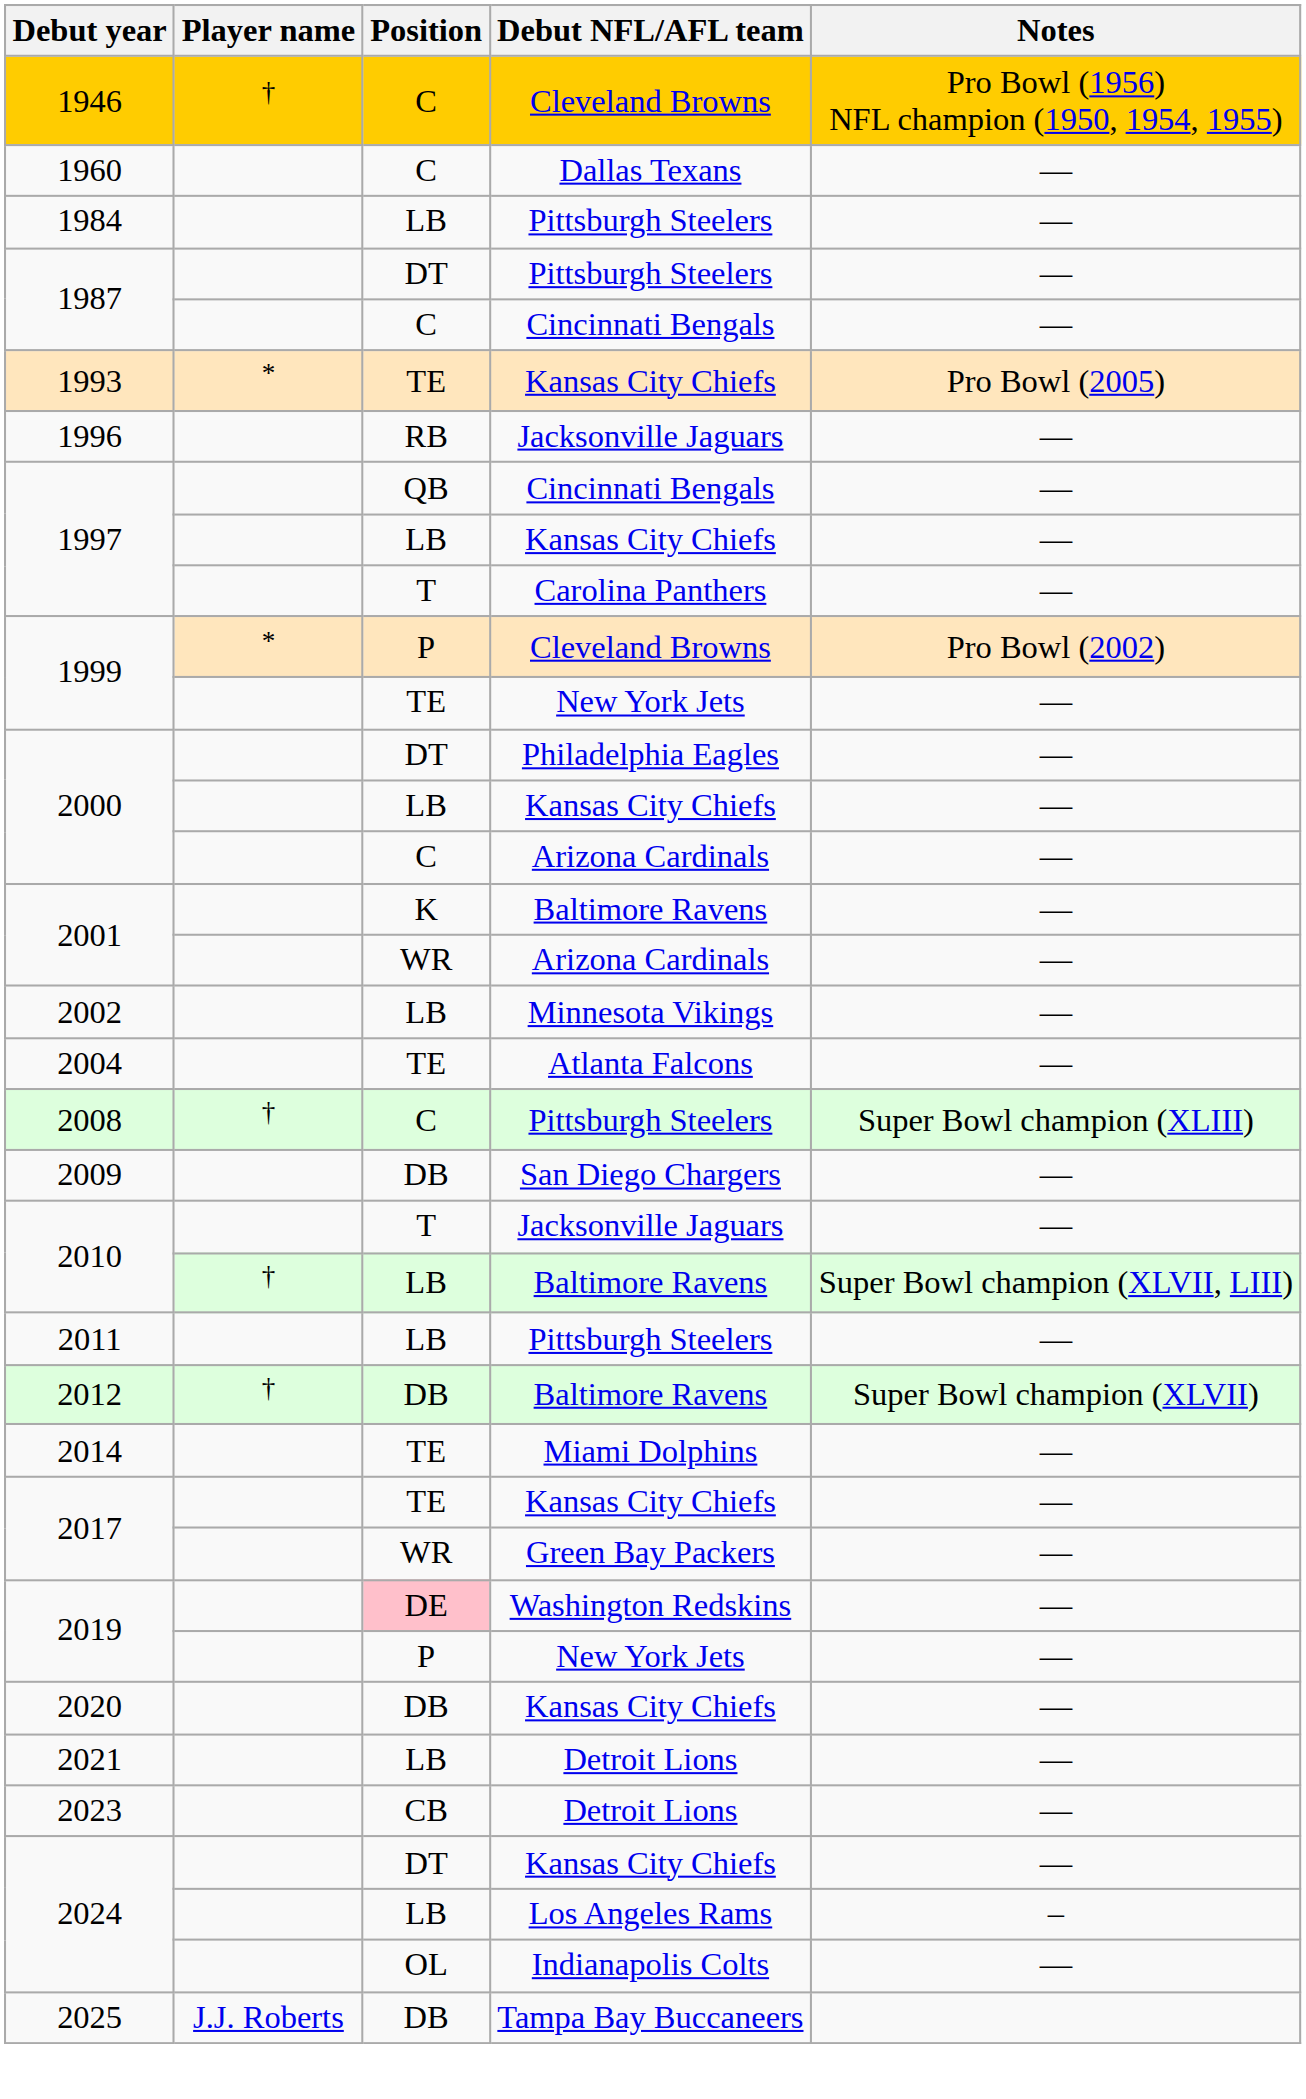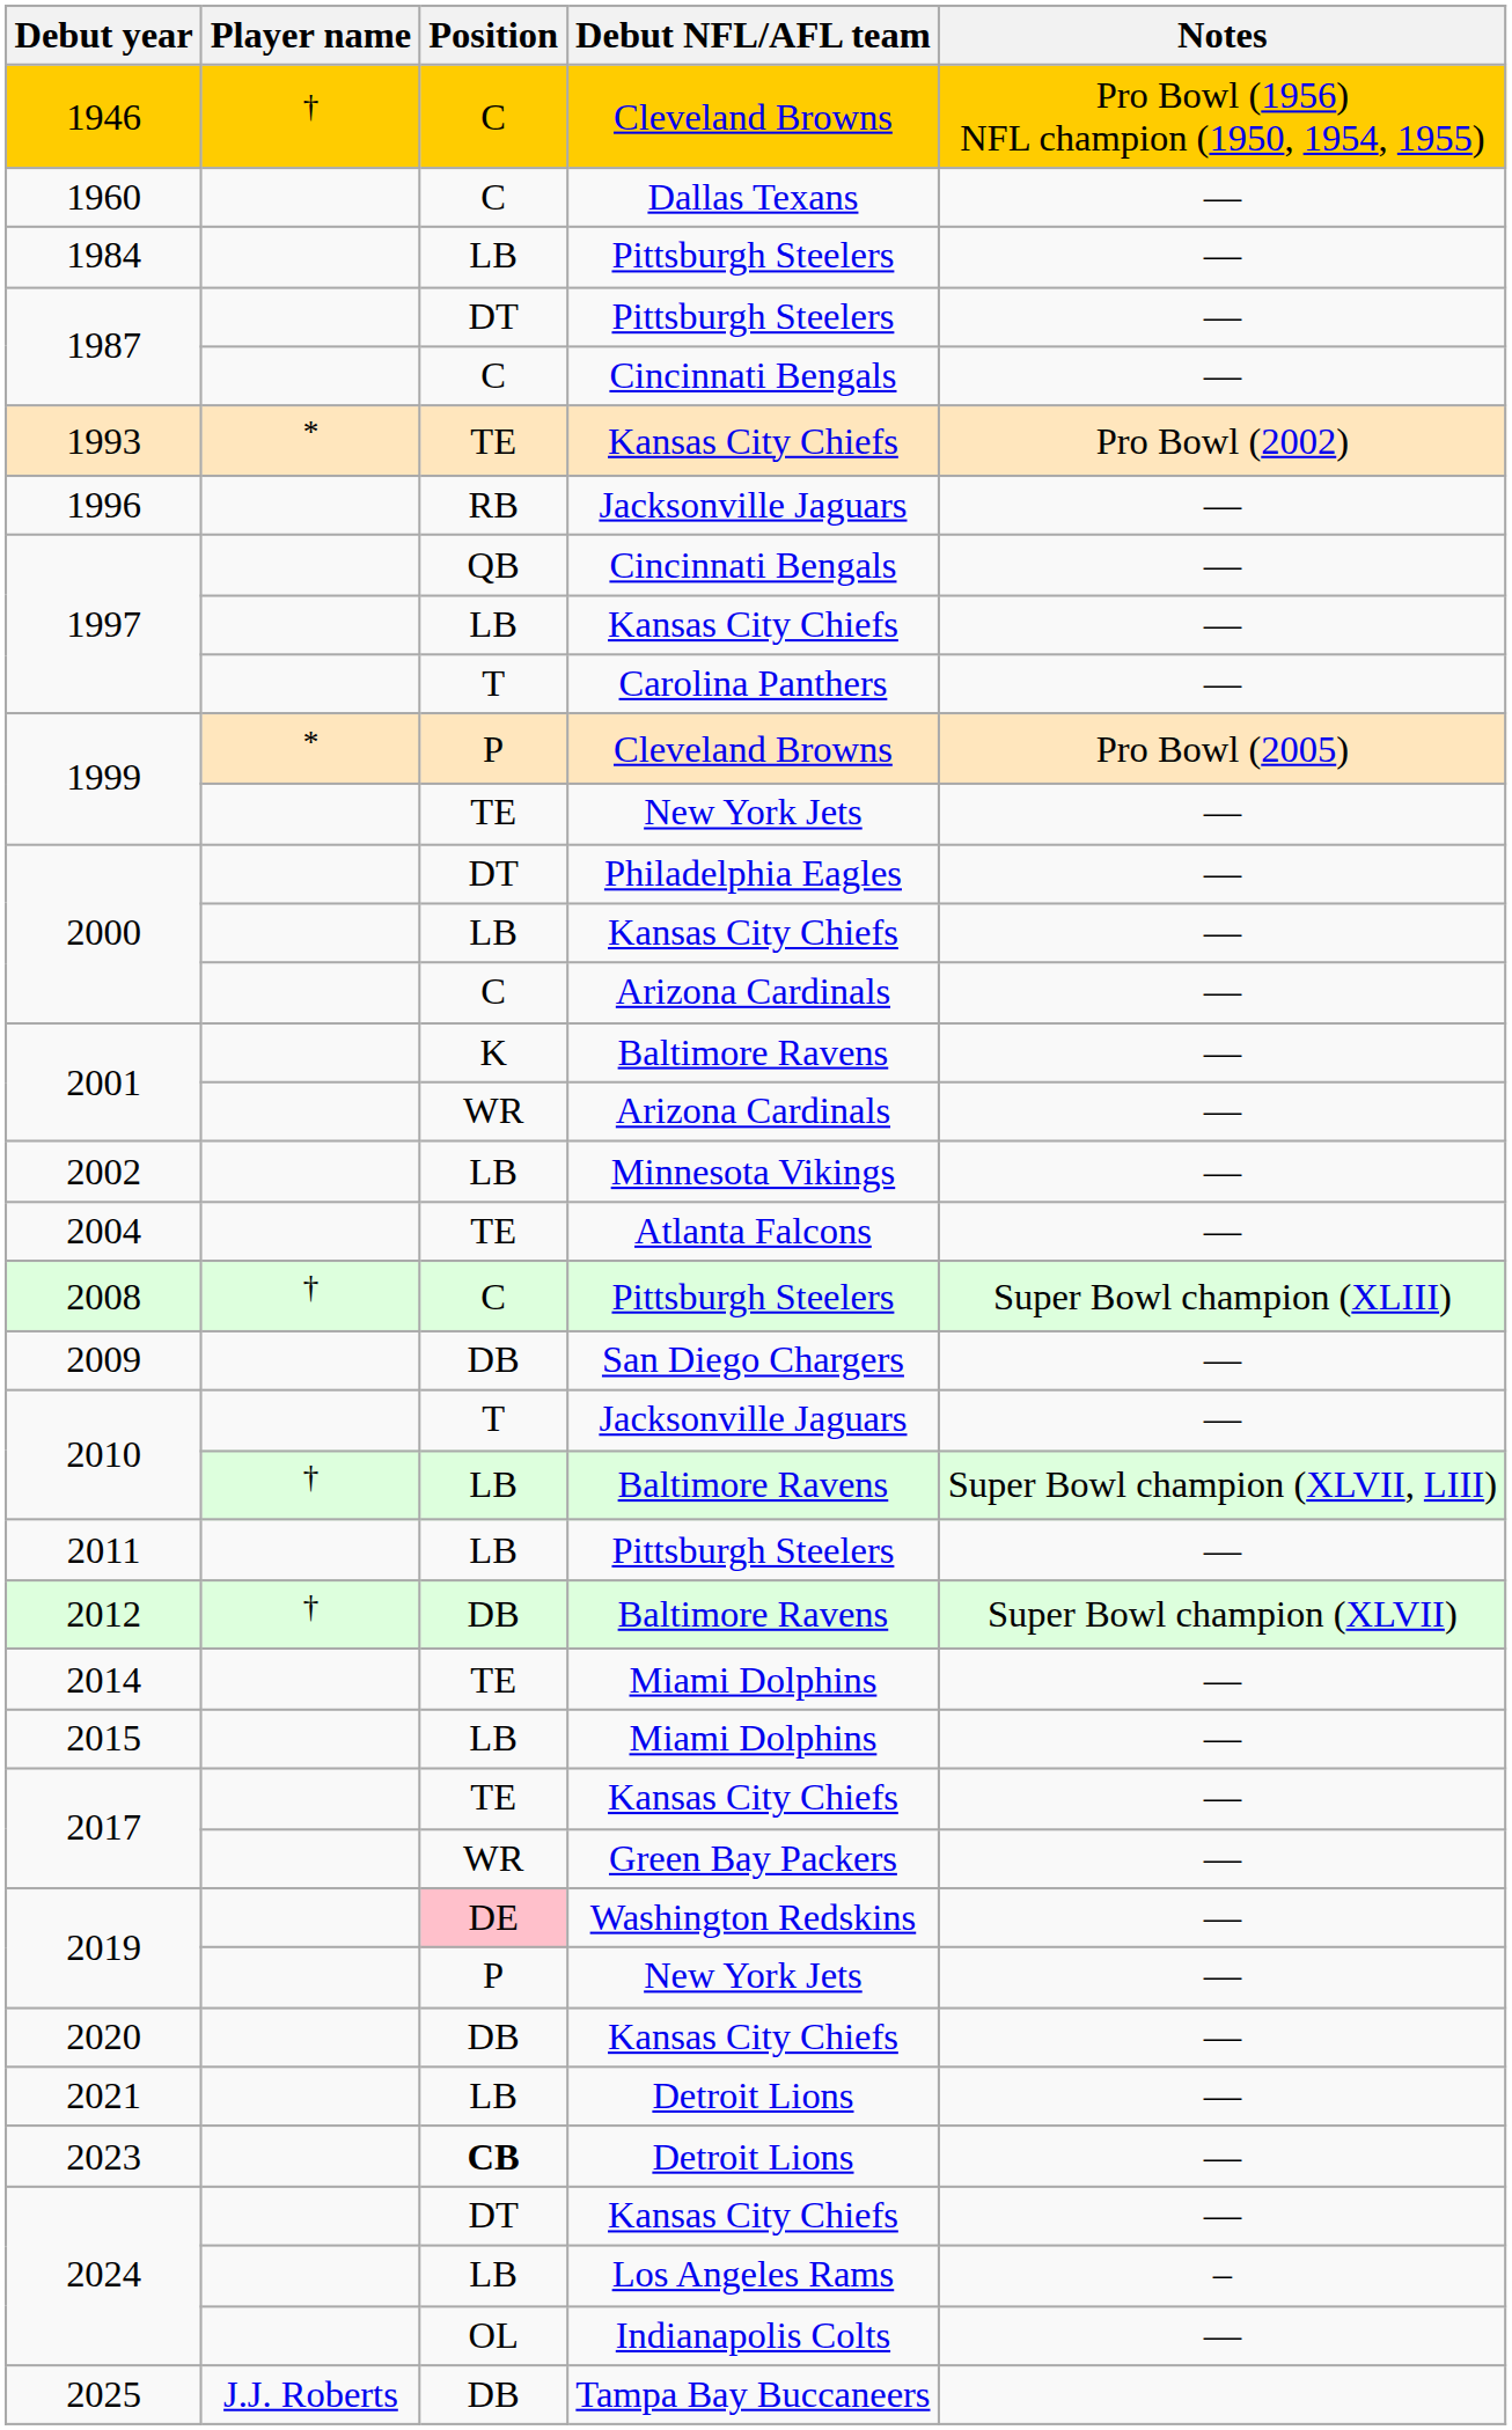1993 | Notes: Pro Bowl (2005) -> Pro Bowl (2002)
1999 / Cleveland Browns | Notes: Pro Bowl (2002) -> Pro Bowl (2005)
+ row: 2015 | LB | Miami Dolphins | —
2023 | Position: normal -> bold
